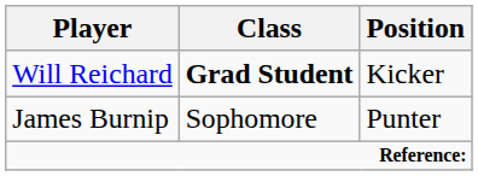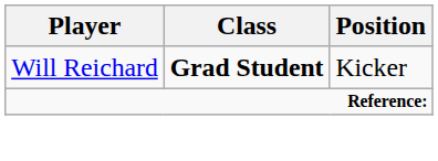- row: James Burnip | Sophomore | Punter
